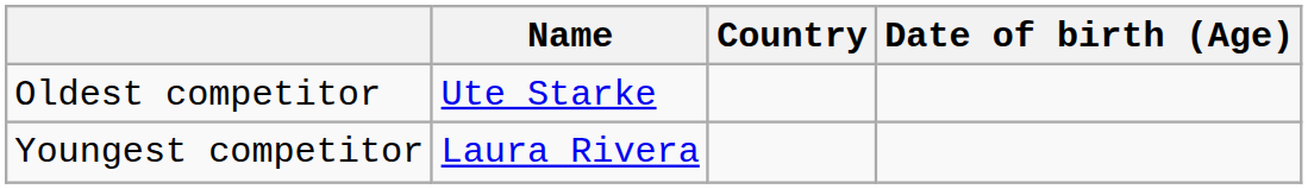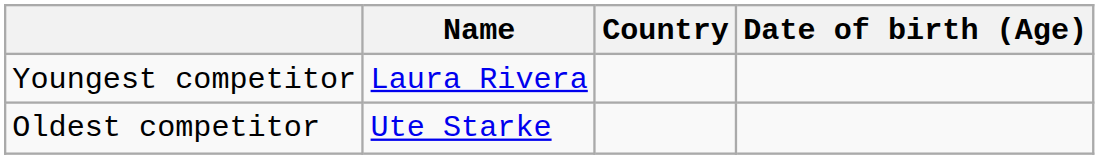rows swapped: Youngest competitor <-> Oldest competitor
